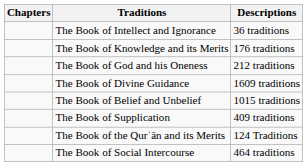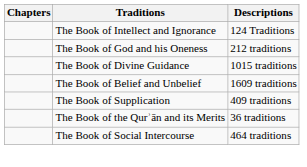The Book of Intellect and Ignorance | Descriptions: 36 traditions -> 124 Traditions
- row: The Book of Knowledge and its Merits | 176 traditions
The Book of Divine Guidance | Descriptions: 1609 traditions -> 1015 traditions
The Book of Belief and Unbelief | Descriptions: 1015 traditions -> 1609 traditions
The Book of the Qurʾān and its Merits | Descriptions: 124 Traditions -> 36 traditions
